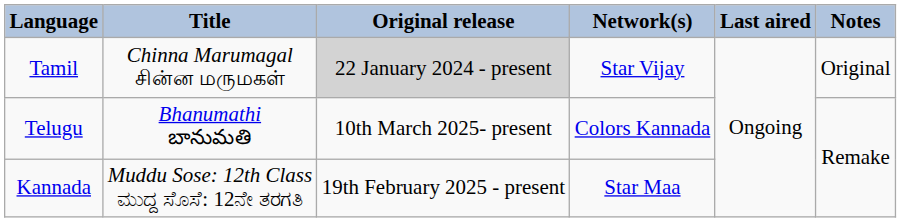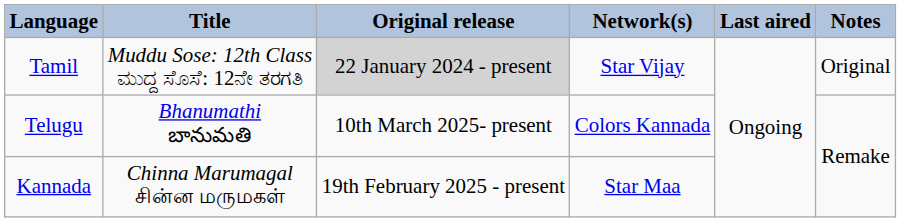Tamil | Title: Chinna Marumagal சின்ன மருமகள் -> Muddu Sose: 12th Class ಮುದ್ದ ಸೊಸೆ: 12ನೇ ತರಗತಿ
Kannada | Title: Muddu Sose: 12th Class ಮುದ್ದ ಸೊಸೆ: 12ನೇ ತರಗತಿ -> Chinna Marumagal சின்ன மருமகள்
